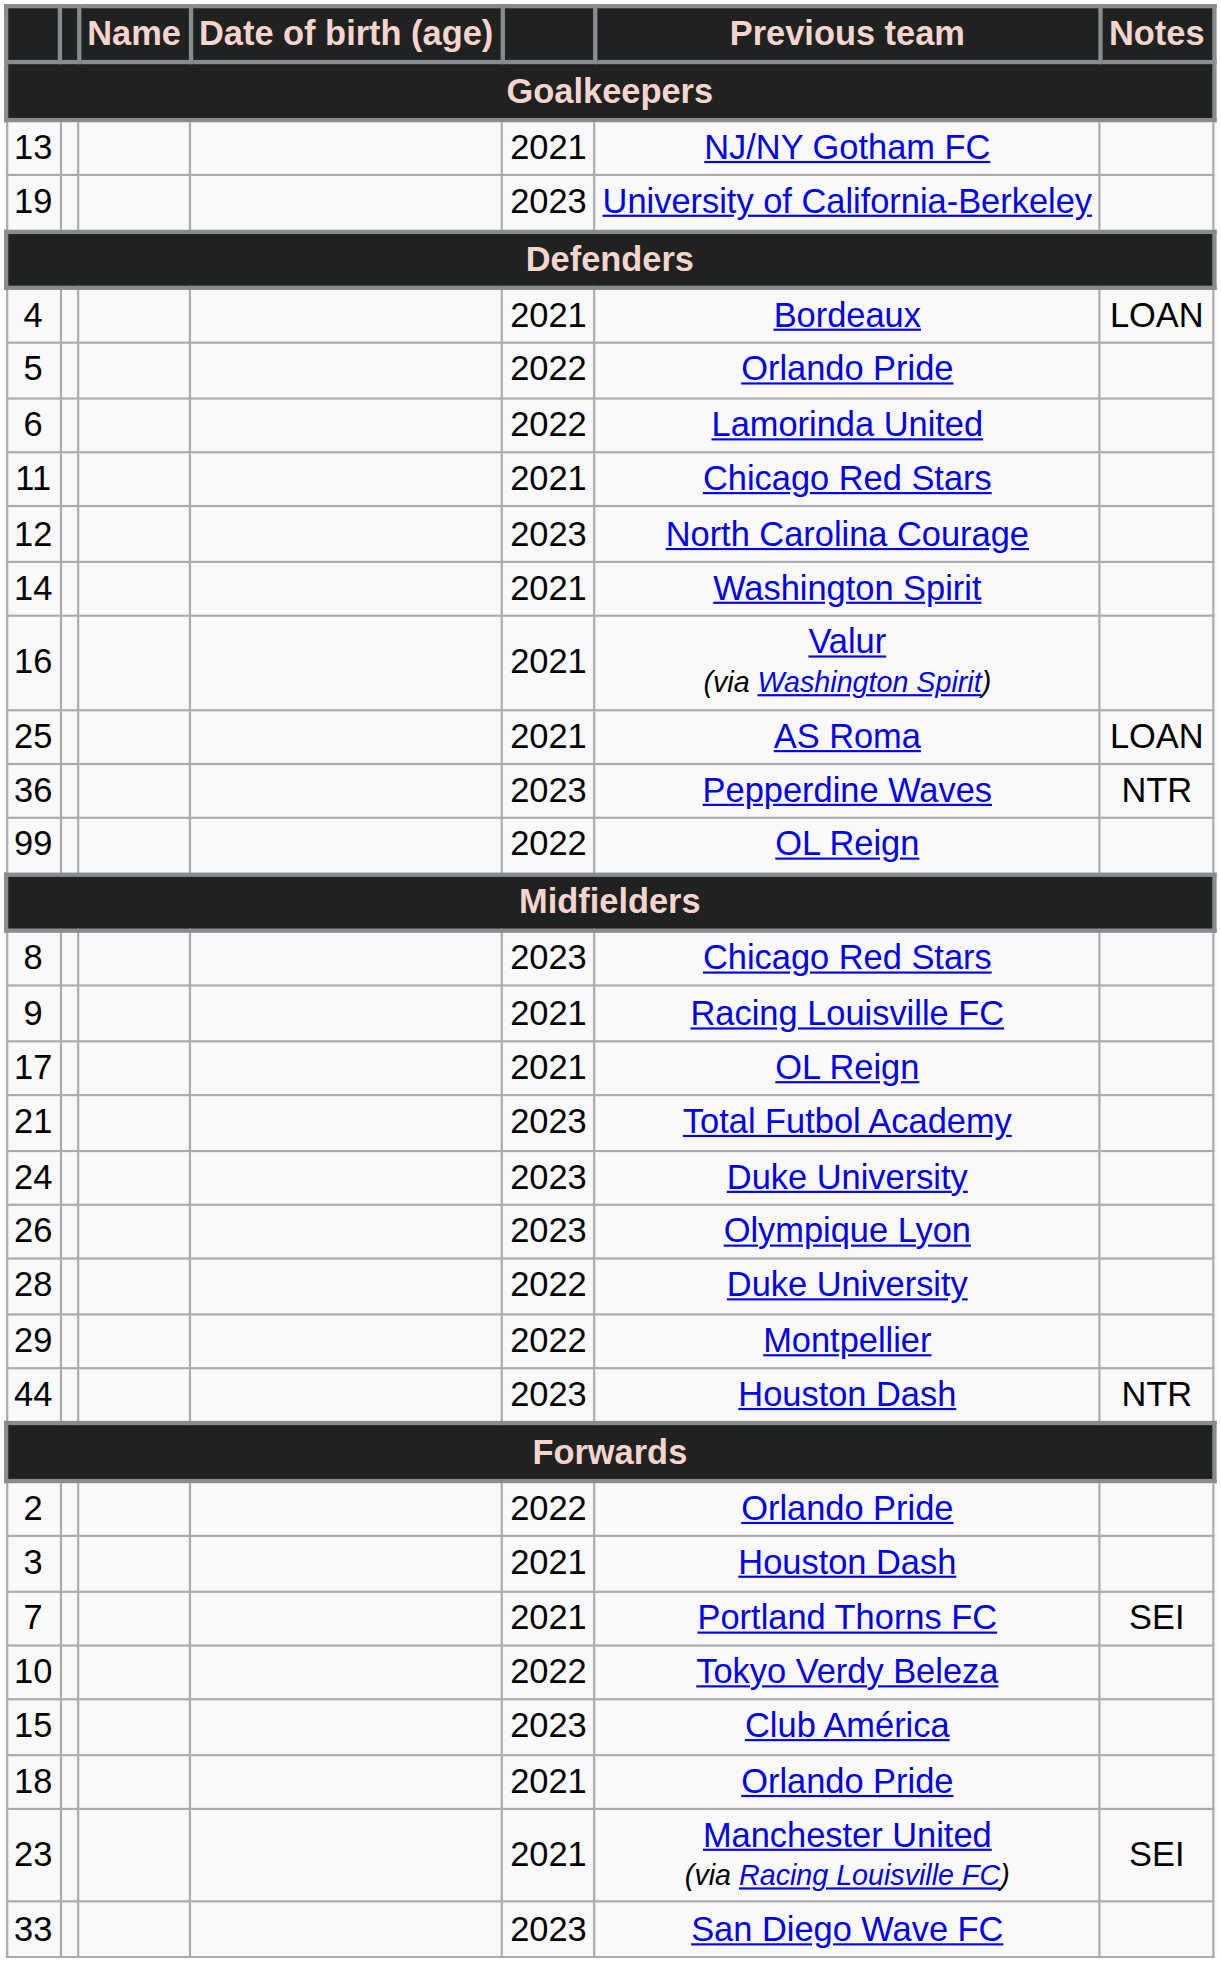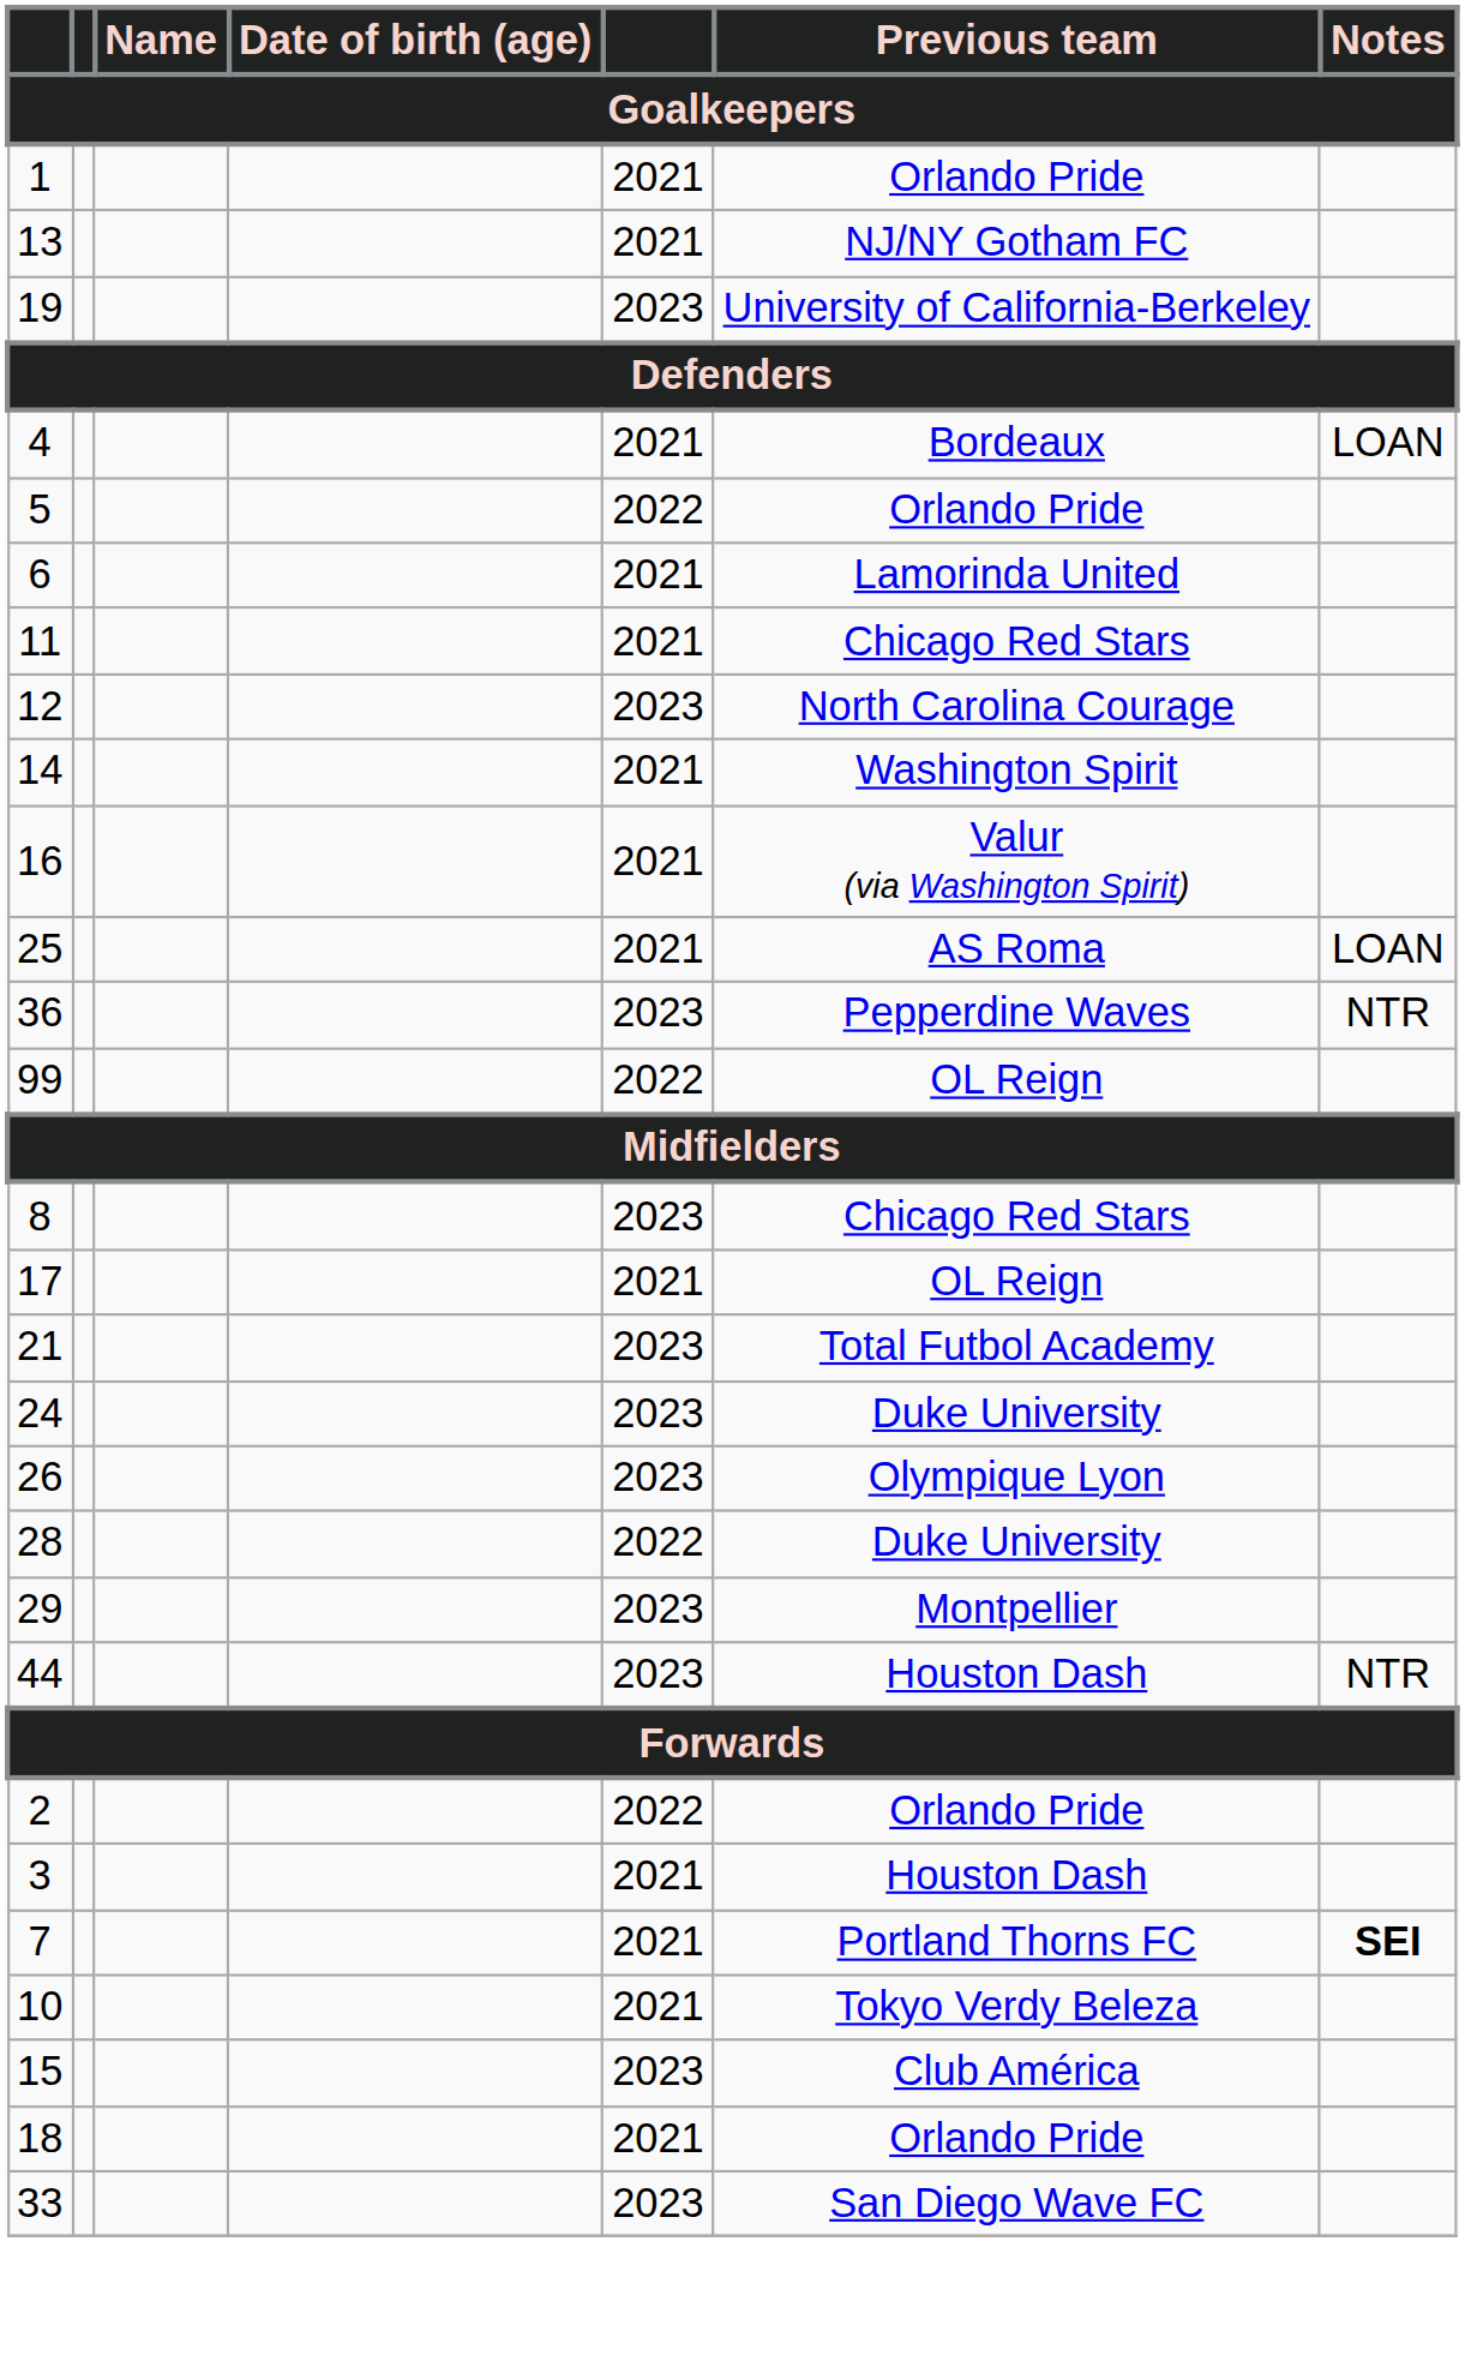+ row: 1 | 2021 | Orlando Pride
6 | column 5: 2022 -> 2021
- row: 9 | 2021 | Racing Louisville FC
29 | column 5: 2022 -> 2023
7 | Notes: normal -> bold
10 | column 5: 2022 -> 2021
- row: 23 | 2021 | Manchester United (via Racing Louisville FC) | SEI
